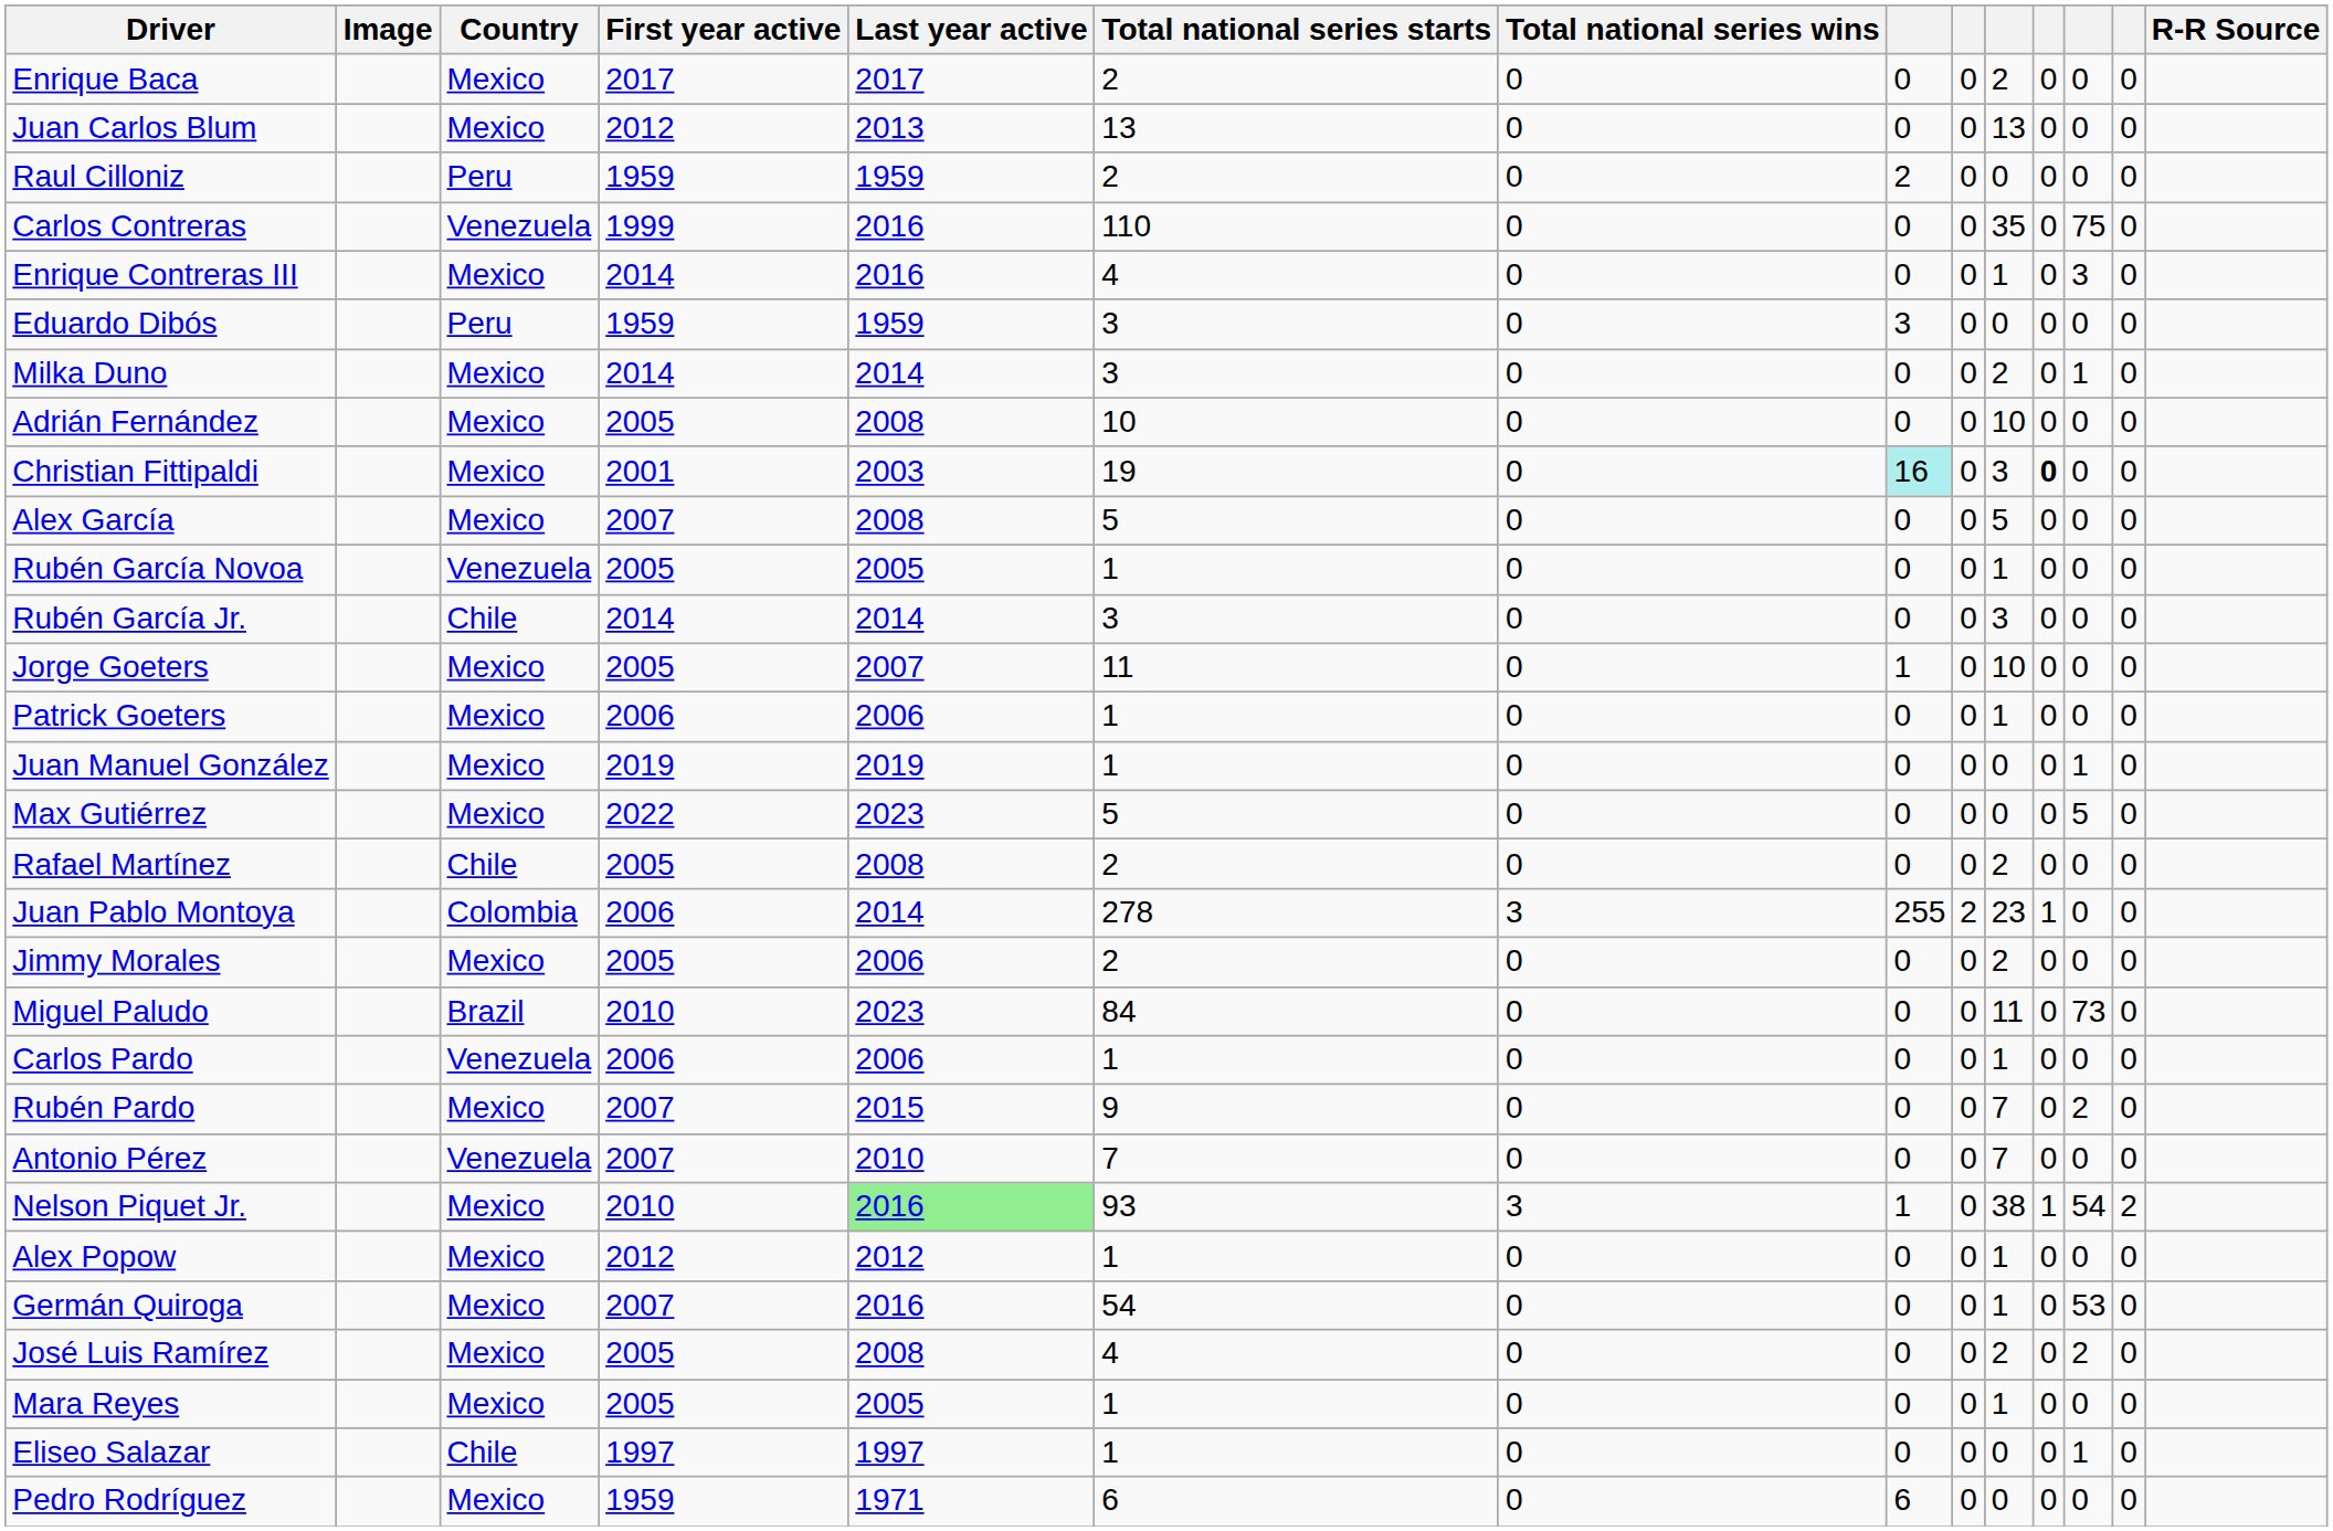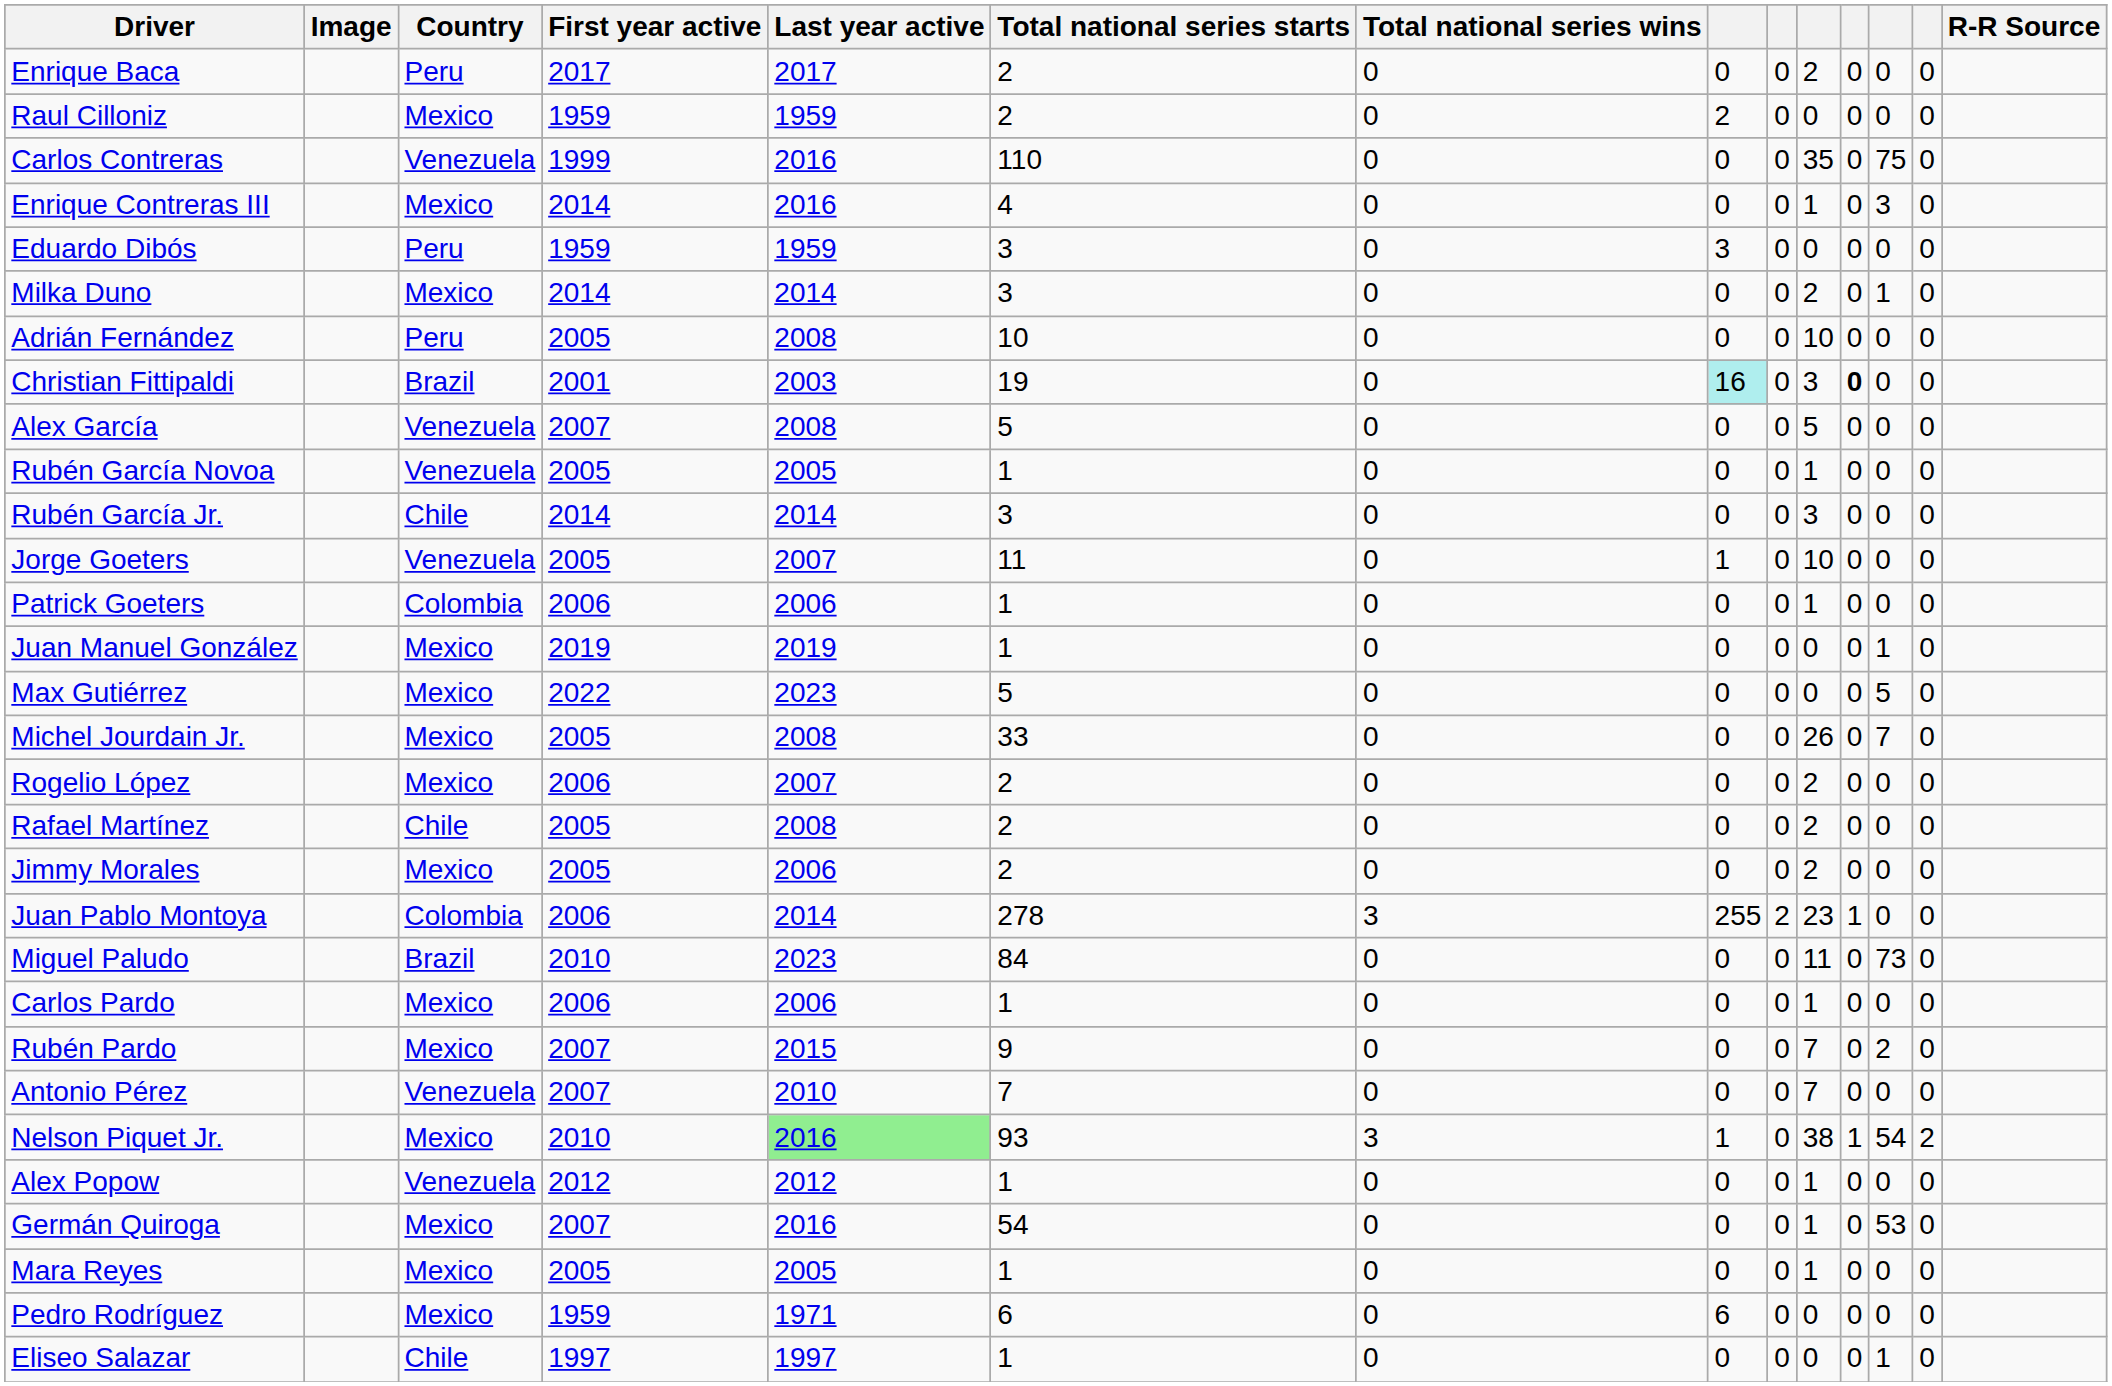Enrique Baca | Country: Mexico -> Peru
- row: Juan Carlos Blum | Mexico | 2012 | 2013 | 13 | 0 | 0 | 0 | 13 | 0 | 0 | 0
Raul Cilloniz | Country: Peru -> Mexico
Adrián Fernández | Country: Mexico -> Peru
Christian Fittipaldi | Country: Mexico -> Brazil
Alex García | Country: Mexico -> Venezuela
Jorge Goeters | Country: Mexico -> Venezuela
Patrick Goeters | Country: Mexico -> Colombia
+ row: Michel Jourdain Jr. | Mexico | 2005 | 2008 | 33 | 0 | 0 | 0 | 26 | 0 | 7 | 0
+ row: Rogelio López | Mexico | 2006 | 2007 | 2 | 0 | 0 | 0 | 2 | 0 | 0 | 0
rows swapped: Juan Pablo Montoya <-> Jimmy Morales
Carlos Pardo | Country: Venezuela -> Mexico
Alex Popow | Country: Mexico -> Venezuela
- row: José Luis Ramírez | Mexico | 2005 | 2008 | 4 | 0 | 0 | 0 | 2 | 0 | 2 | 0
rows swapped: Pedro Rodríguez <-> Eliseo Salazar
